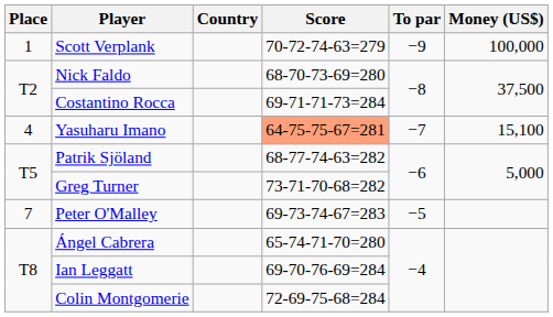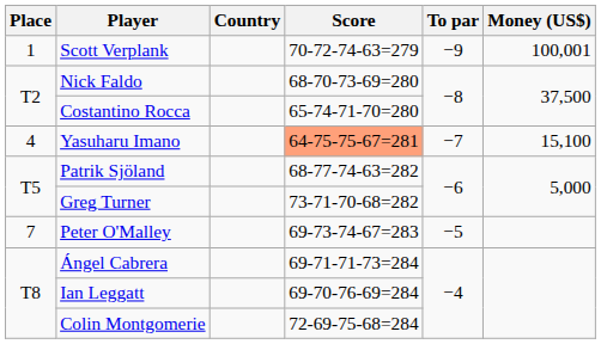Scott Verplank | Money (US$): 100,000 -> 100,001
Costantino Rocca | Score: 69-71-71-73=284 -> 65-74-71-70=280
Ángel Cabrera | Score: 65-74-71-70=280 -> 69-71-71-73=284
